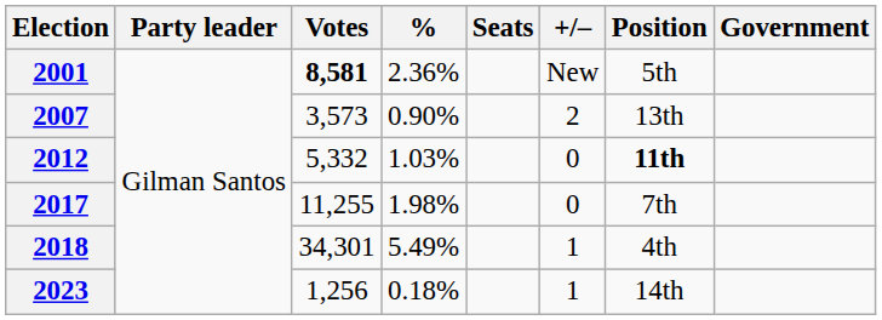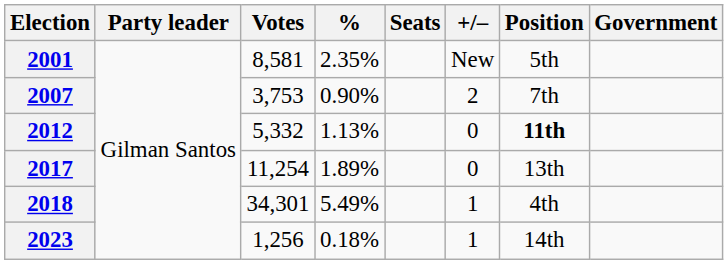2001 | Votes: bold -> normal
2001 | %: 2.36% -> 2.35%
2007 | Votes: 3,573 -> 3,753
2007 | Position: 13th -> 7th
2012 | %: 1.03% -> 1.13%
2017 | Votes: 11,255 -> 11,254
2017 | %: 1.98% -> 1.89%
2017 | Position: 7th -> 13th
